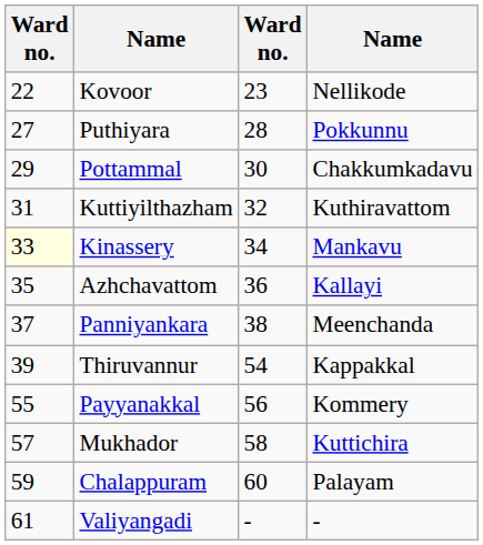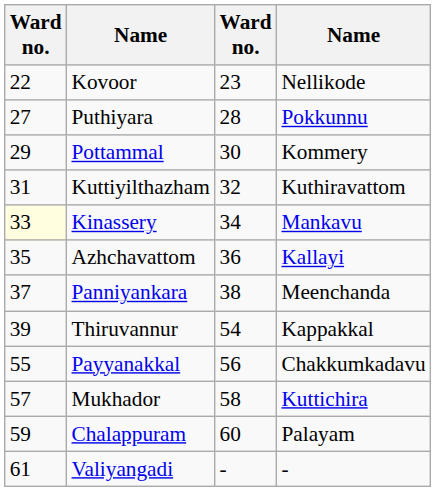Pottammal | column 4: Chakkumkadavu -> Kommery
Payyanakkal | column 4: Kommery -> Chakkumkadavu
